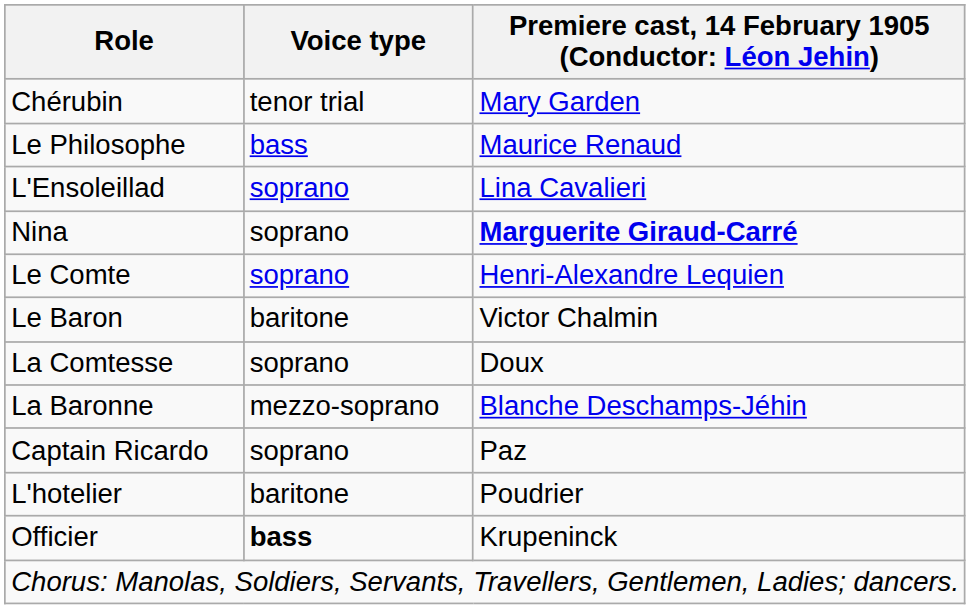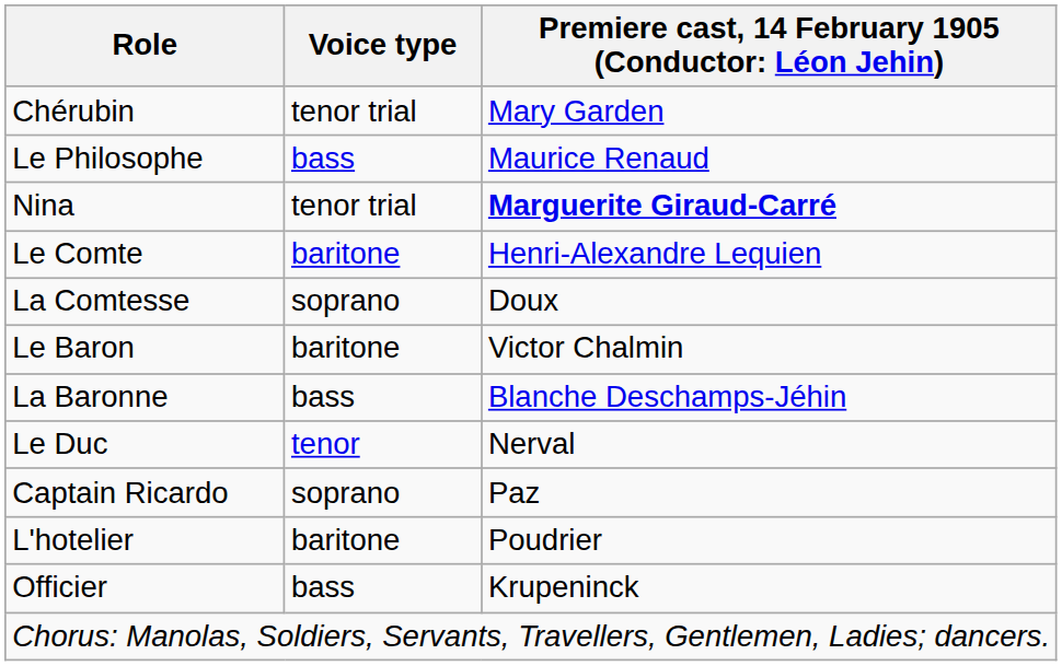- row: L'Ensoleillad | soprano | Lina Cavalieri
Nina | Voice type: soprano -> tenor trial
Le Comte | Voice type: soprano -> baritone
rows swapped: La Comtesse <-> Le Baron
La Baronne | Voice type: mezzo-soprano -> bass
+ row: Le Duc | tenor | Nerval
Officier | Voice type: bold -> normal
